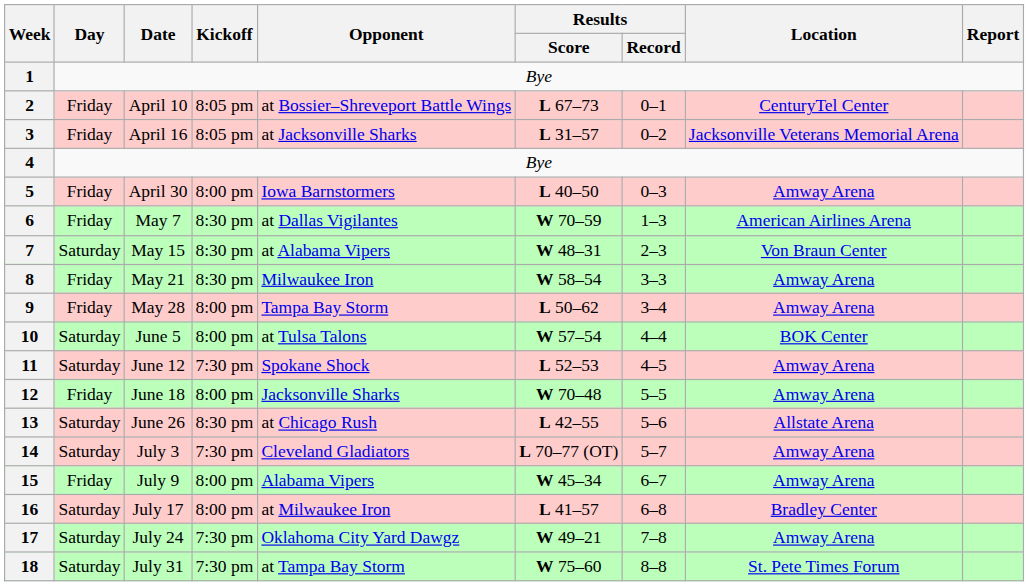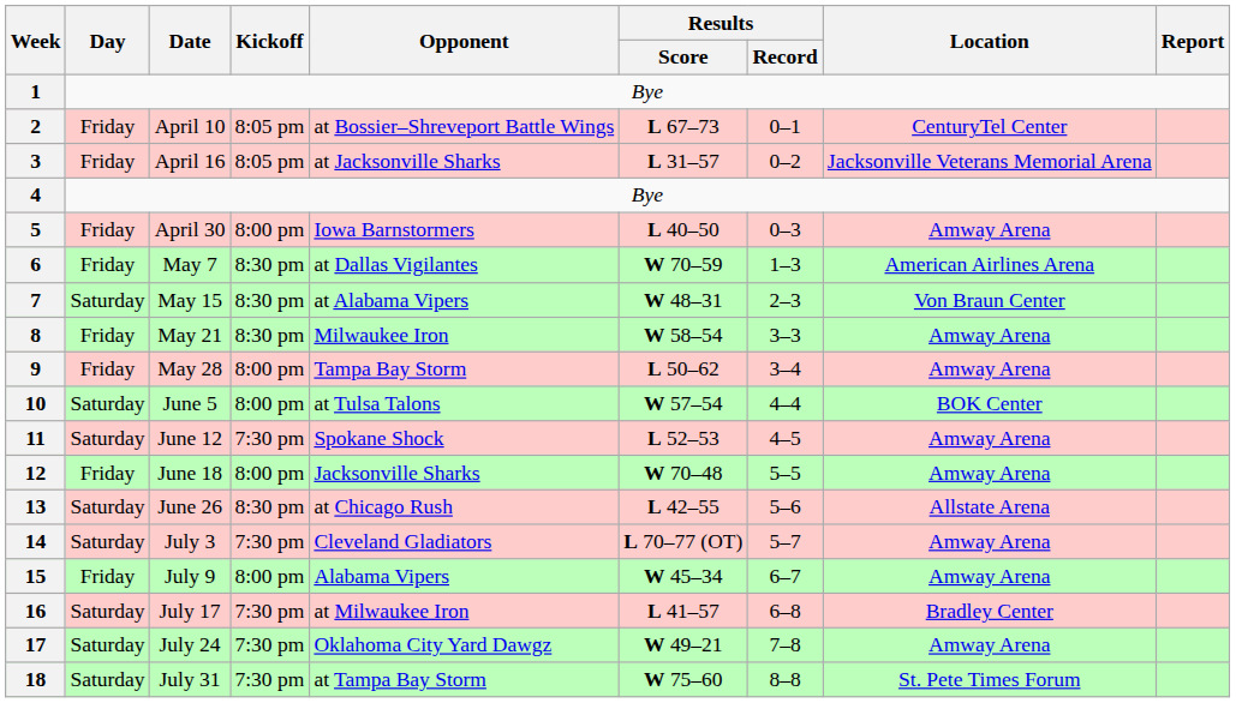16 | Kickoff: 8:00 pm -> 7:30 pm
